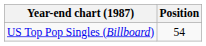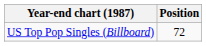US Top Pop Singles (Billboard) | Position: 54 -> 72
